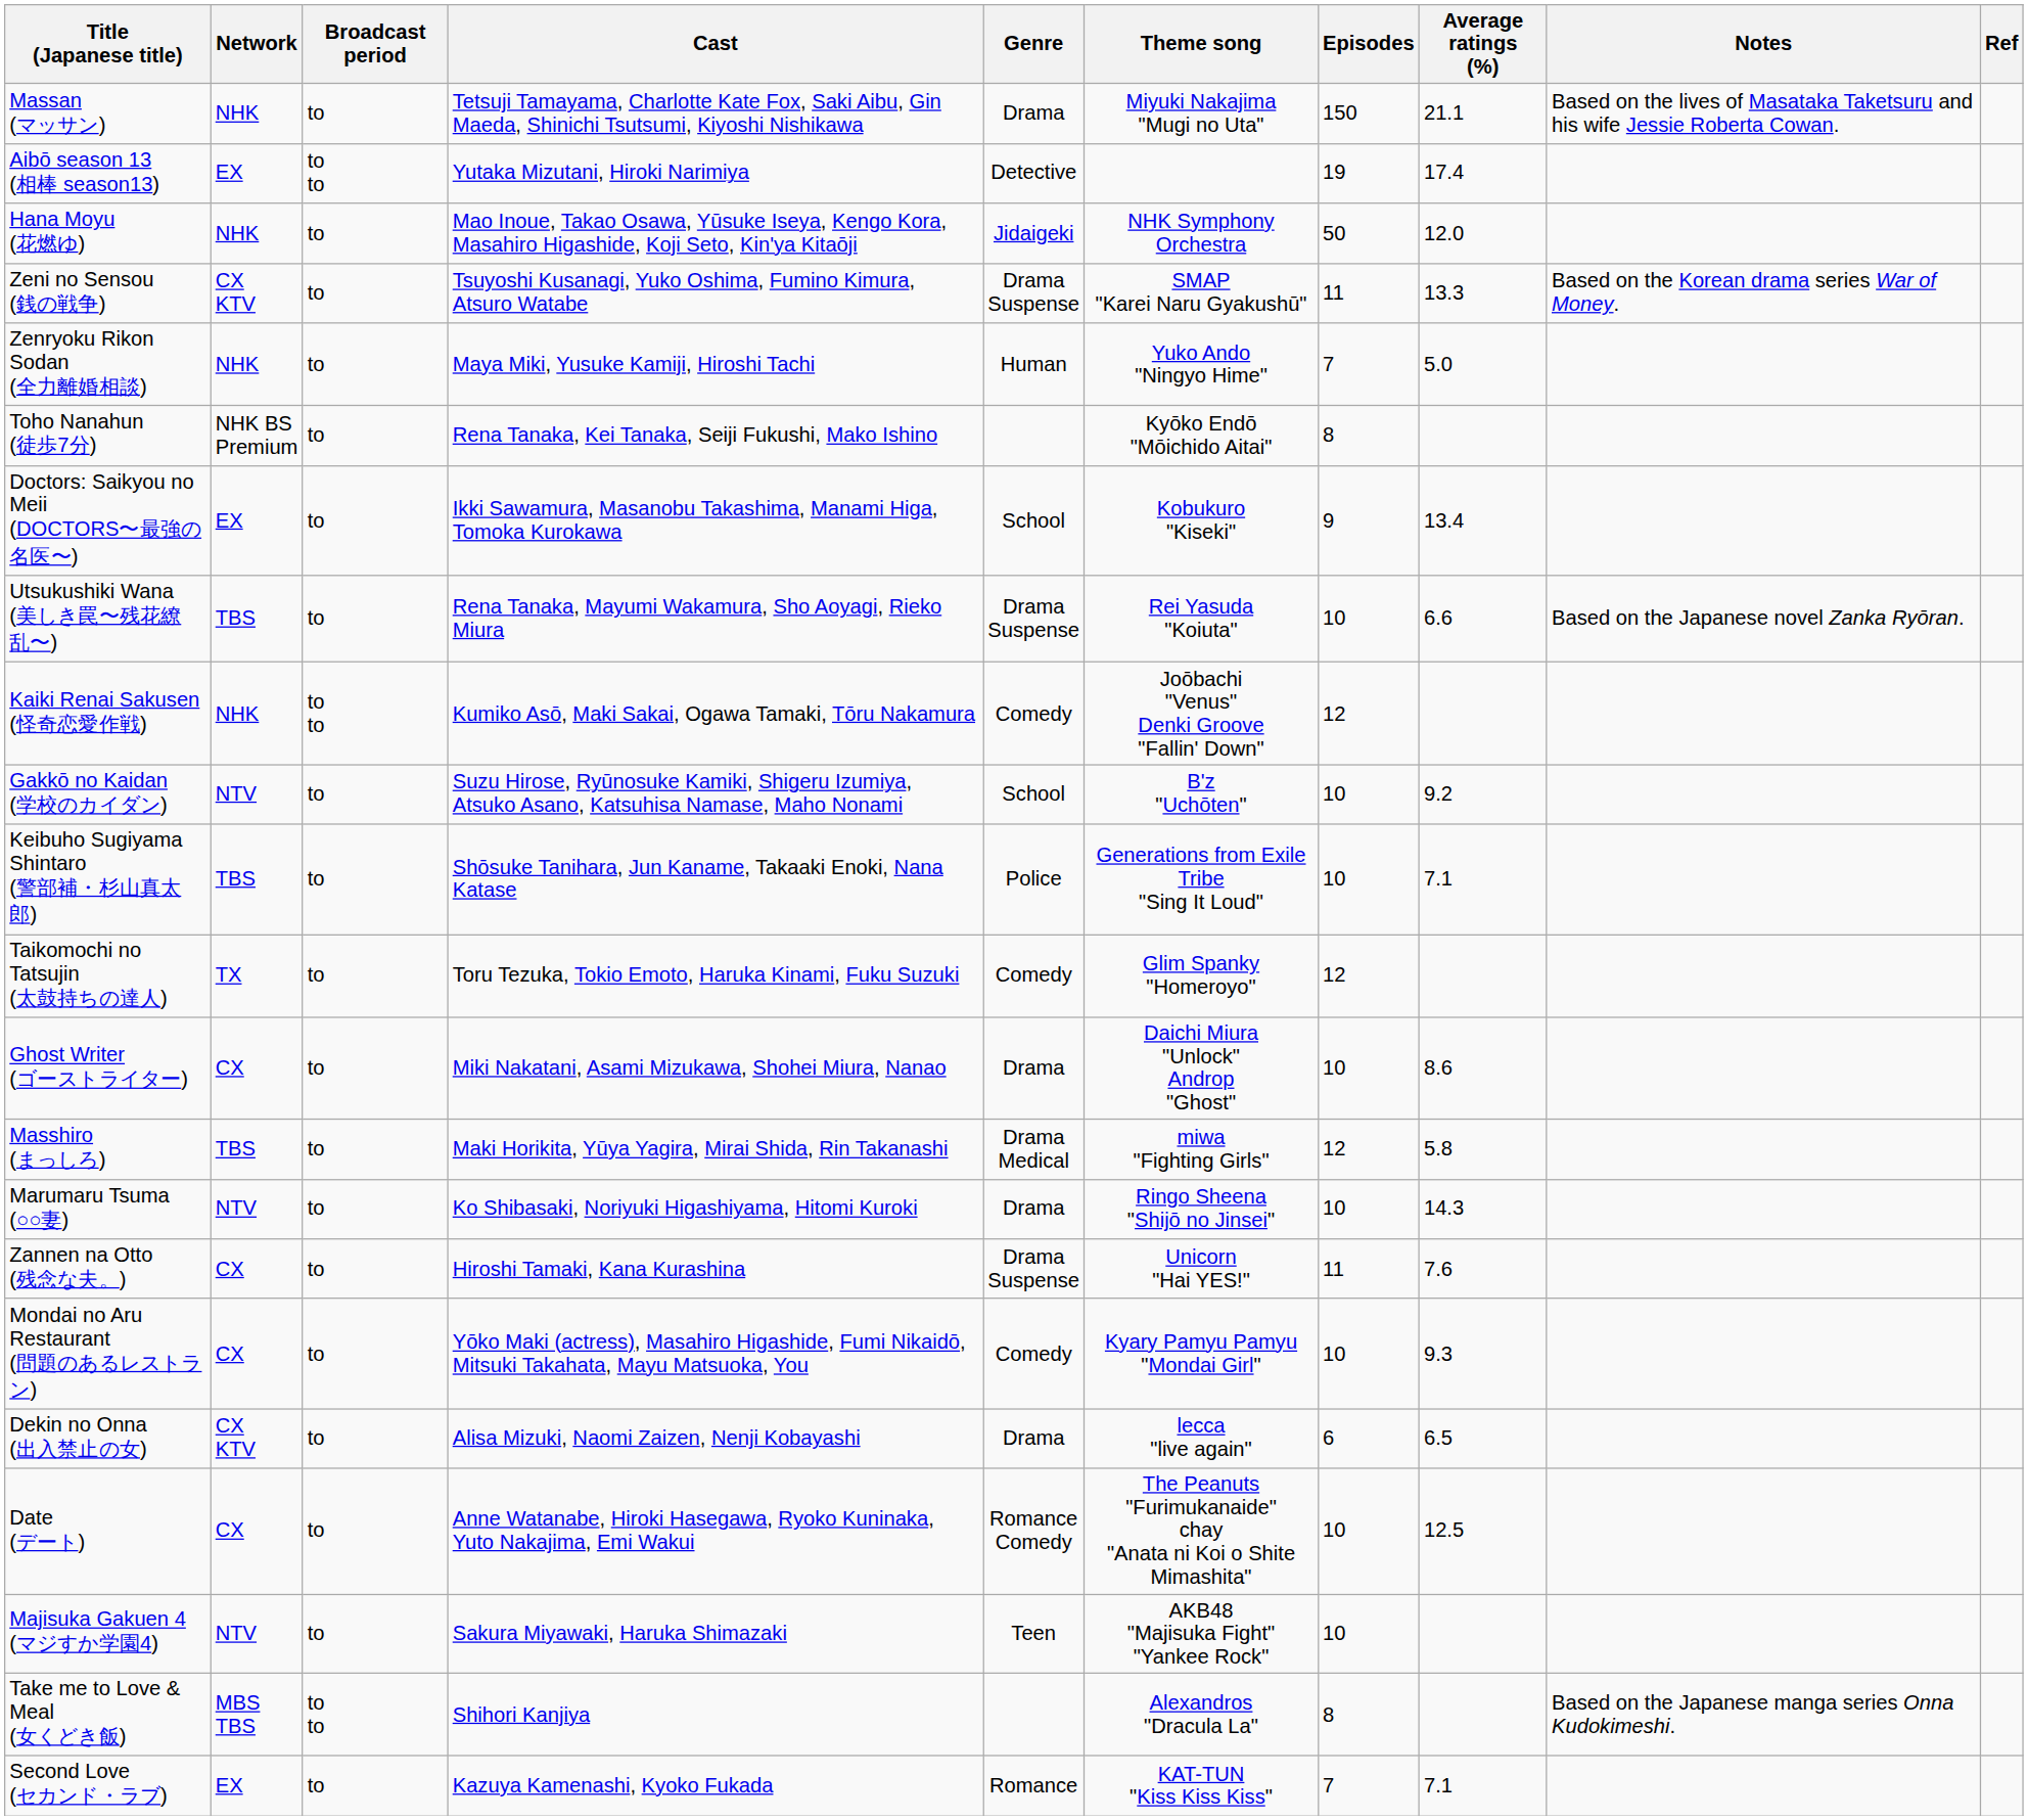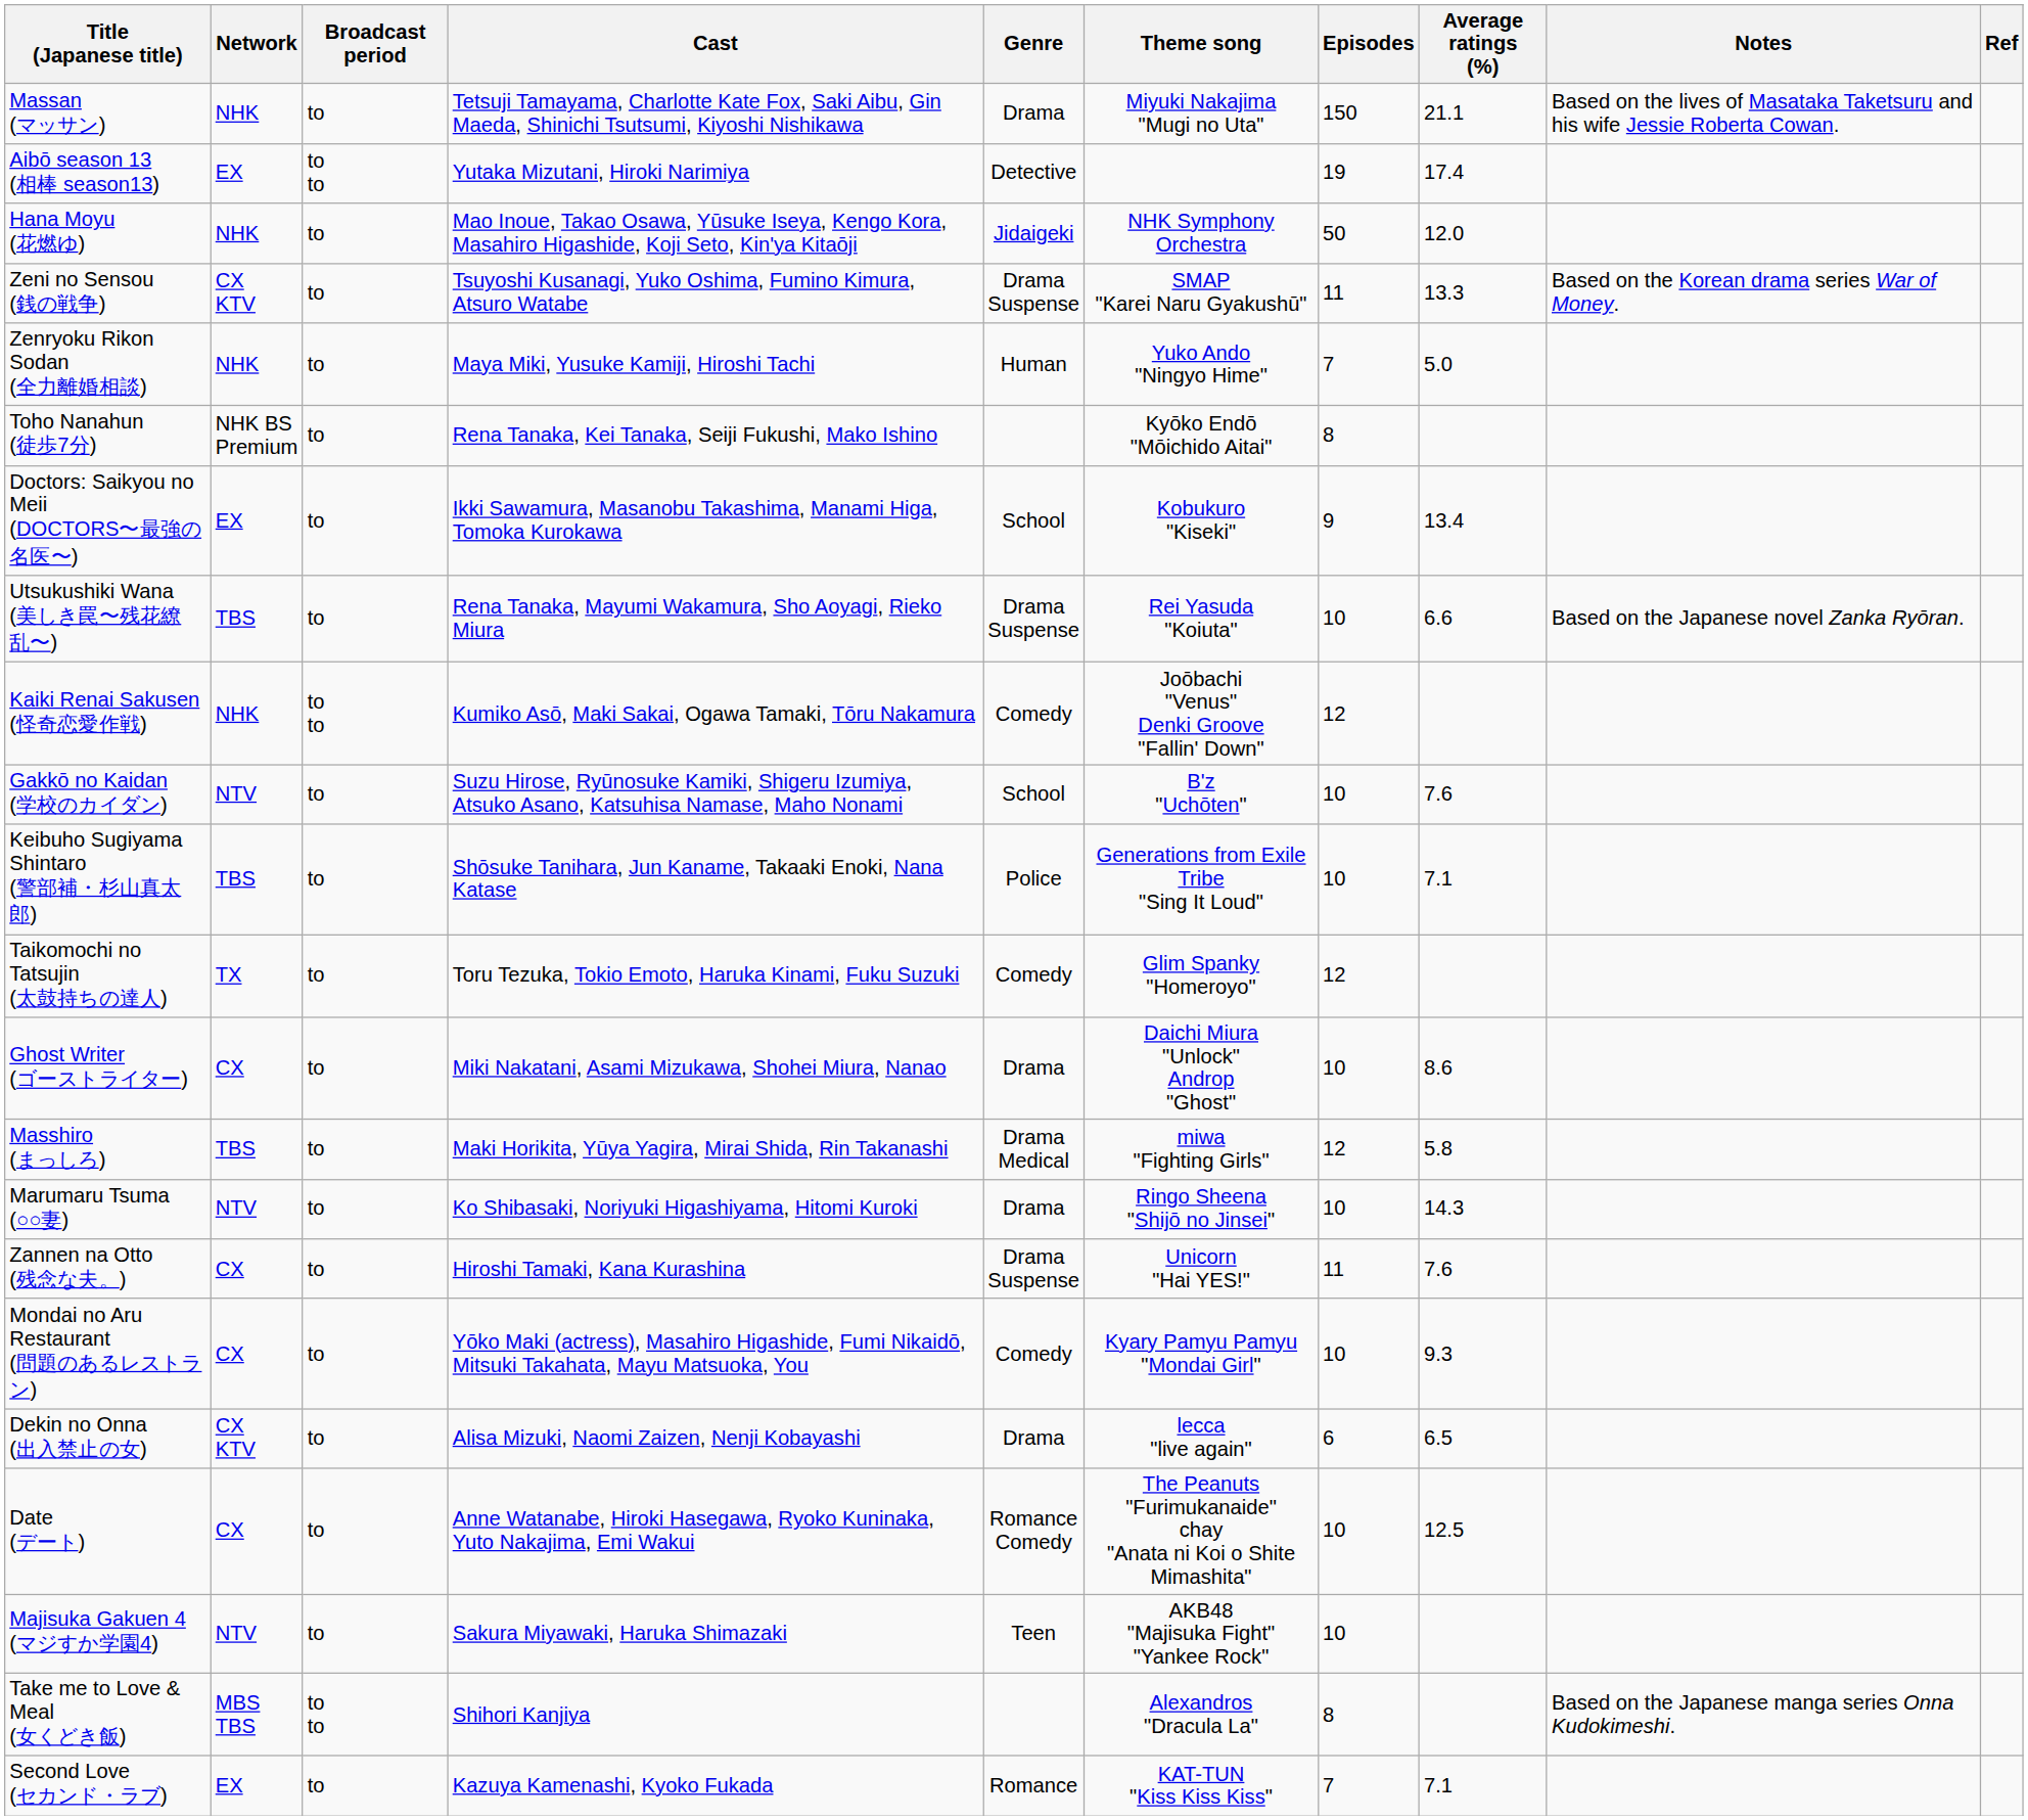Gakkō no Kaidan (学校のカイダン) | Average ratings (%): 9.2 -> 7.6
